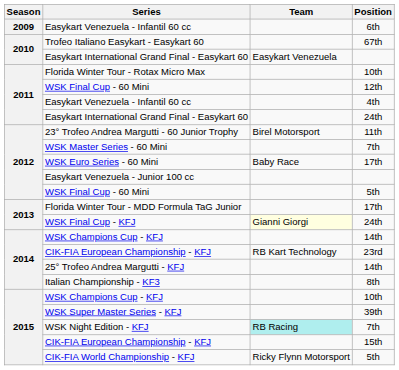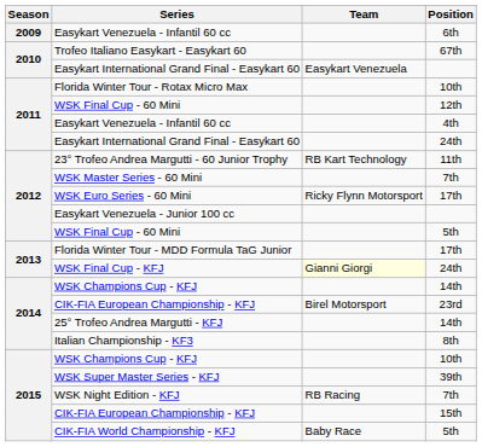23° Trofeo Andrea Margutti - 60 Junior Trophy | Team: Birel Motorsport -> RB Kart Technology
WSK Euro Series - 60 Mini | Team: Baby Race -> Ricky Flynn Motorsport
CIK-FIA European Championship - KFJ / 23rd | Team: RB Kart Technology -> Birel Motorsport
WSK Night Edition - KFJ | Team: paleturquoise background -> no background
CIK-FIA World Championship - KFJ | Team: Ricky Flynn Motorsport -> Baby Race
